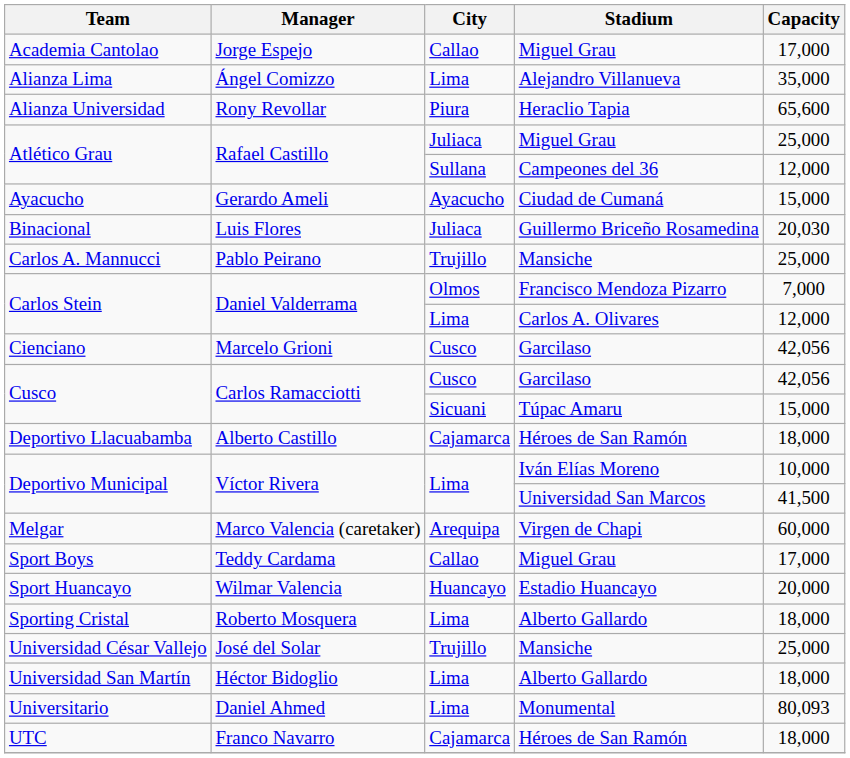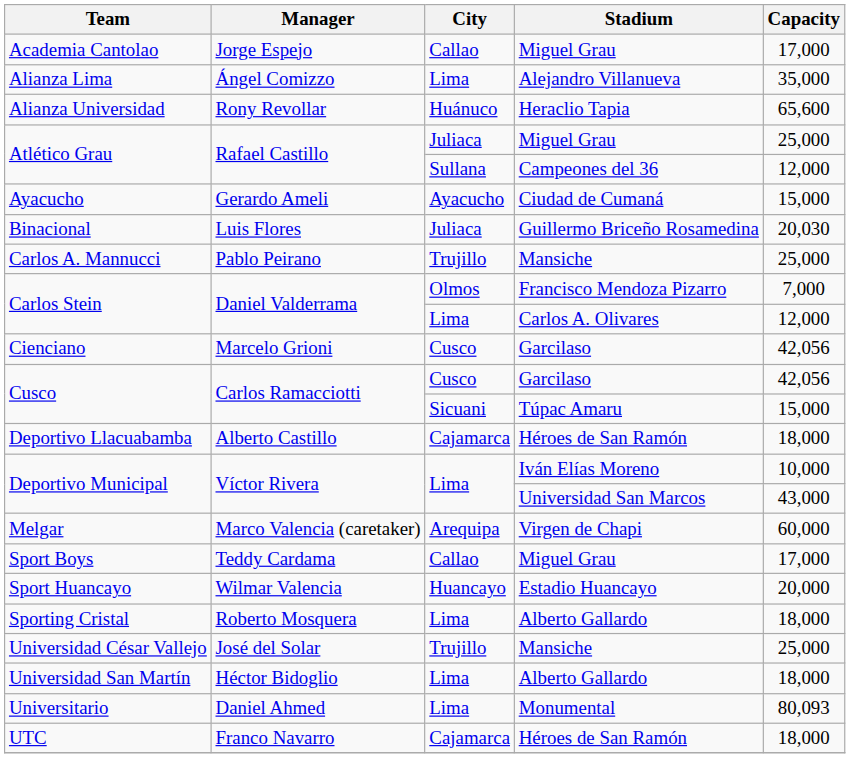Alianza Universidad | City: Piura -> Huánuco
Deportivo Municipal / Universidad San Marcos | Capacity: 41,500 -> 43,000
